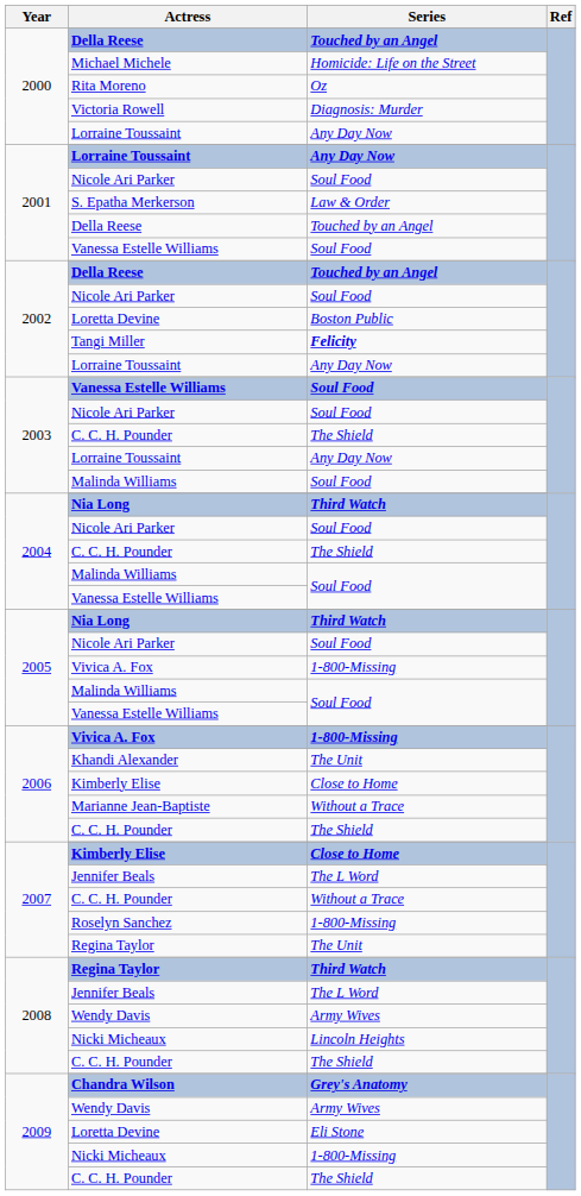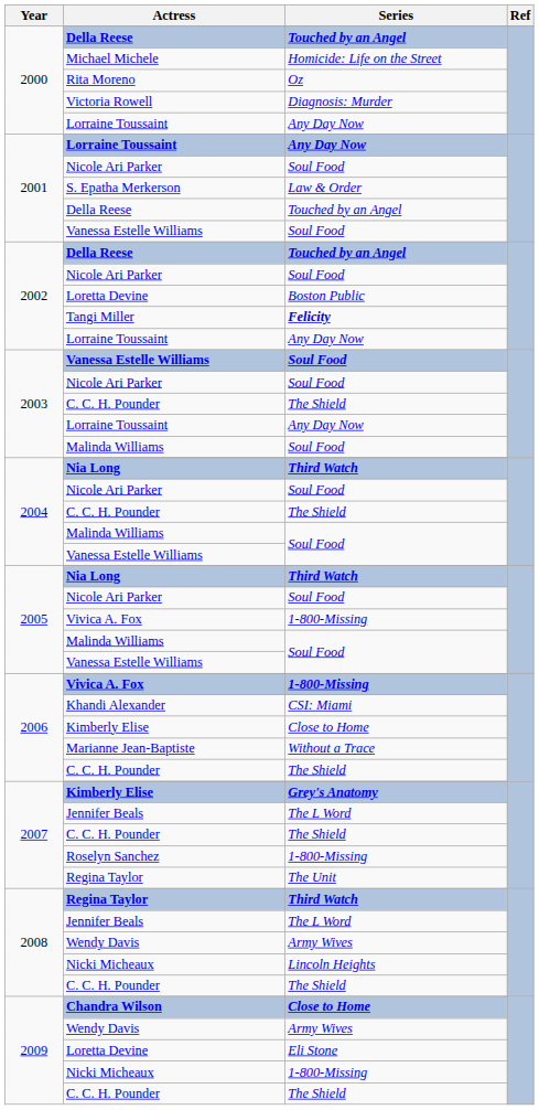Khandi Alexander | Series: The Unit -> CSI: Miami
2007 / Kimberly Elise | Series: Close to Home -> Grey's Anatomy
2007 / C. C. H. Pounder | Series: Without a Trace -> The Shield
Chandra Wilson | Series: Grey's Anatomy -> Close to Home
